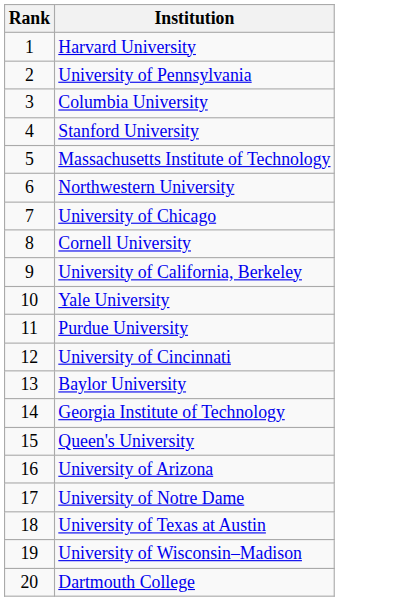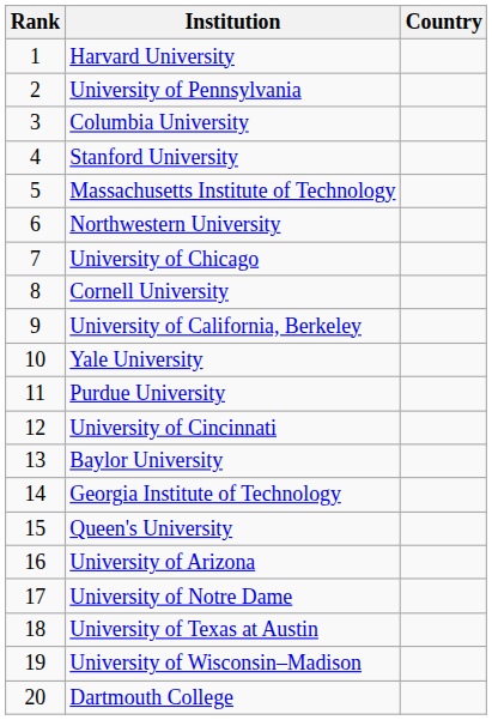+ column: Country
